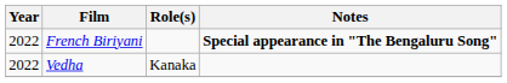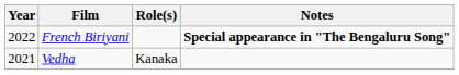Vedha | Year: 2022 -> 2021
